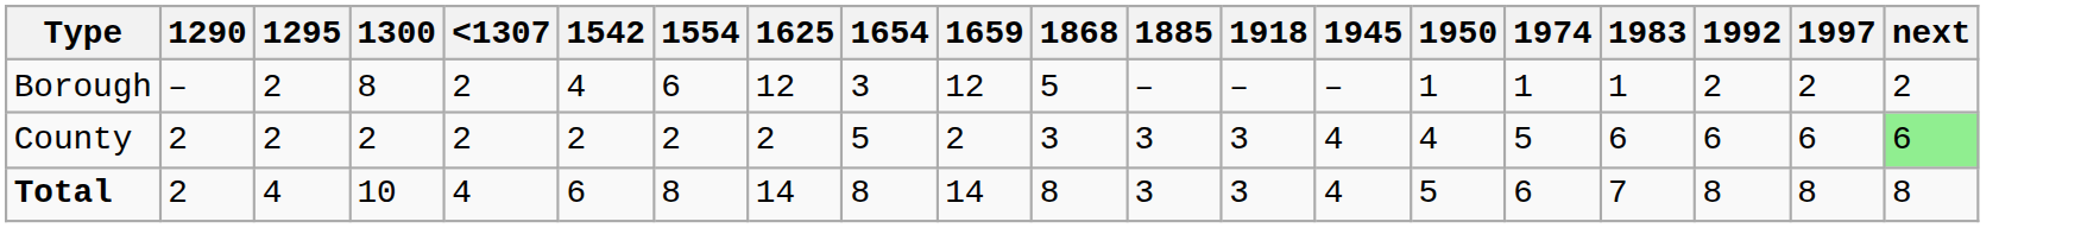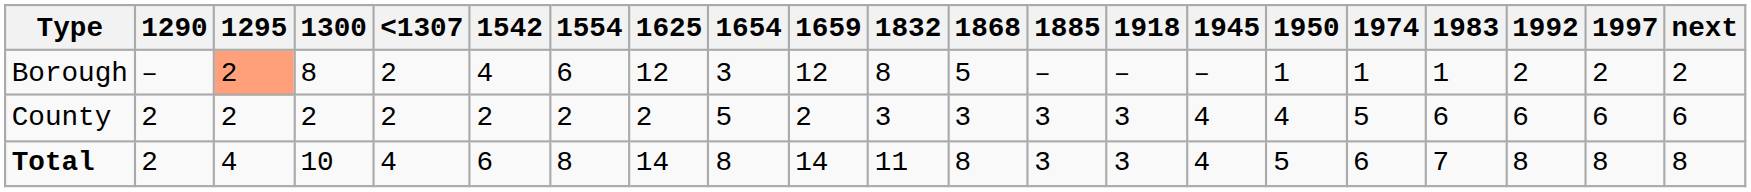+ column: 1832 | 8 | 3 | 11
Borough | 1295: no background -> lightsalmon background
County | next: lightgreen background -> no background
